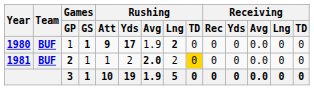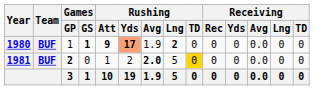1980 | Rushing / Yds: no background -> lightsalmon background
1981 | Games / GS: 1 -> 0
1981 | Rushing / Lng: 2 -> 5
